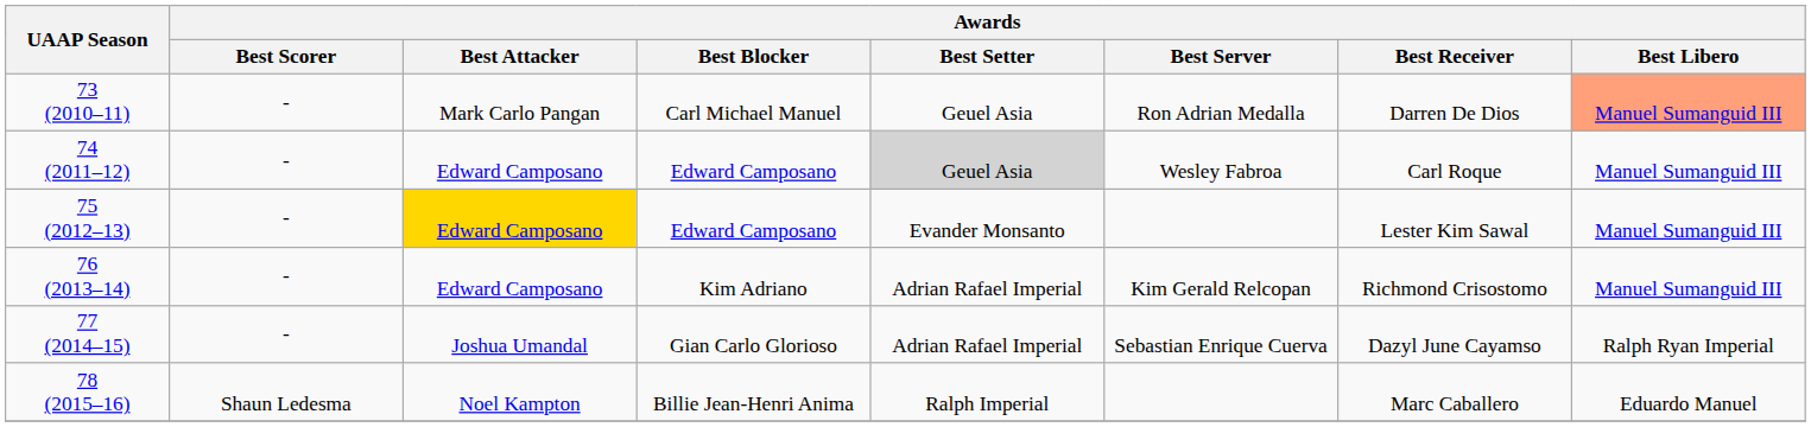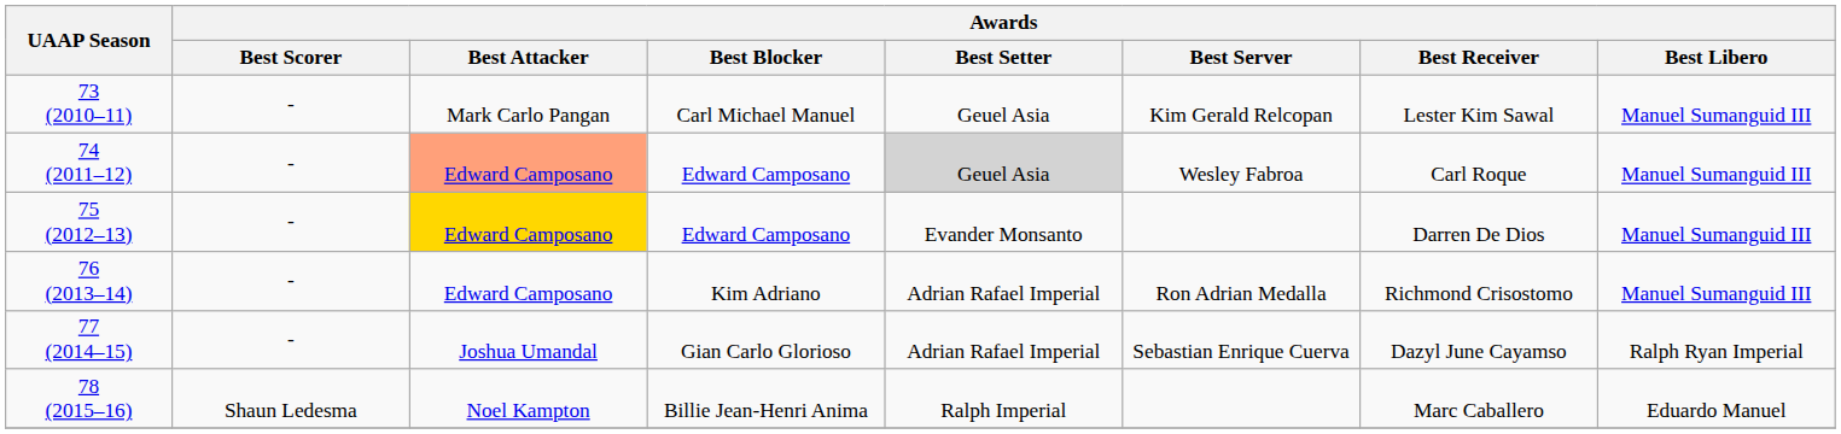73 (2010–11) | Awards / Best Server: Ron Adrian Medalla -> Kim Gerald Relcopan
73 (2010–11) | Awards / Best Receiver: Darren De Dios -> Lester Kim Sawal
73 (2010–11) | Awards / Best Libero: lightsalmon background -> no background
74 (2011–12) | Awards / Best Attacker: no background -> lightsalmon background
75 (2012–13) | Awards / Best Receiver: Lester Kim Sawal -> Darren De Dios
76 (2013–14) | Awards / Best Server: Kim Gerald Relcopan -> Ron Adrian Medalla
